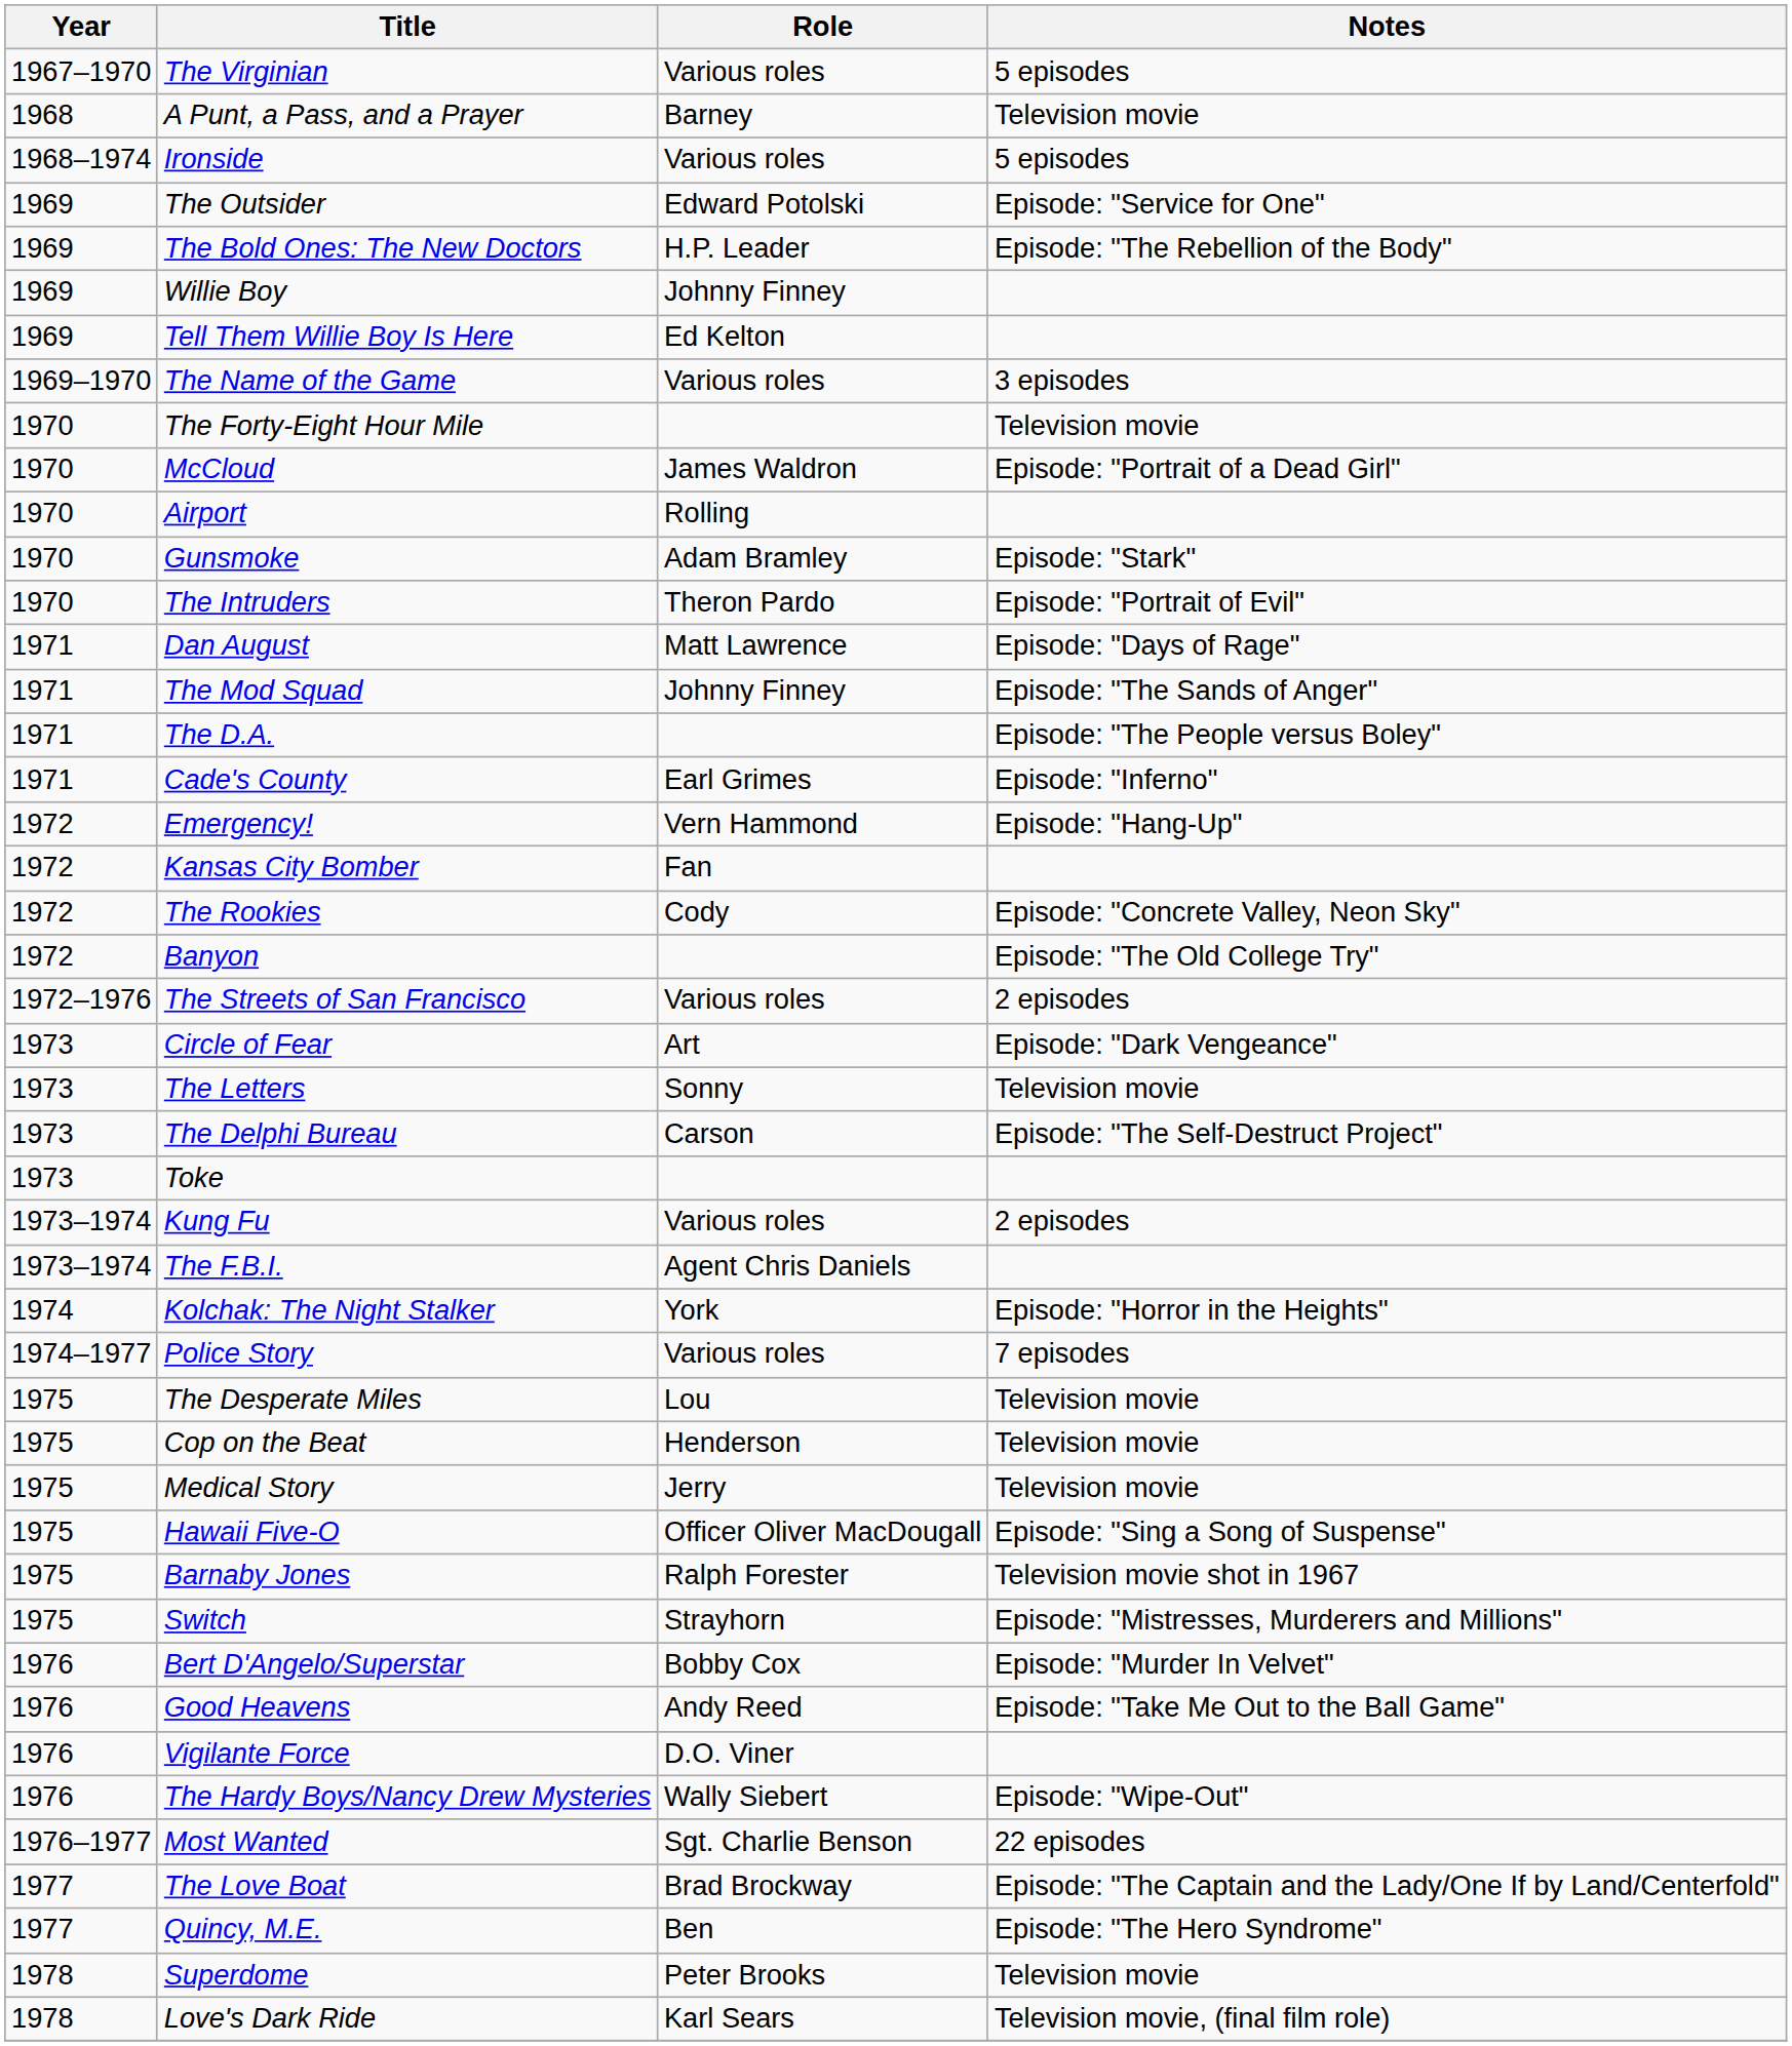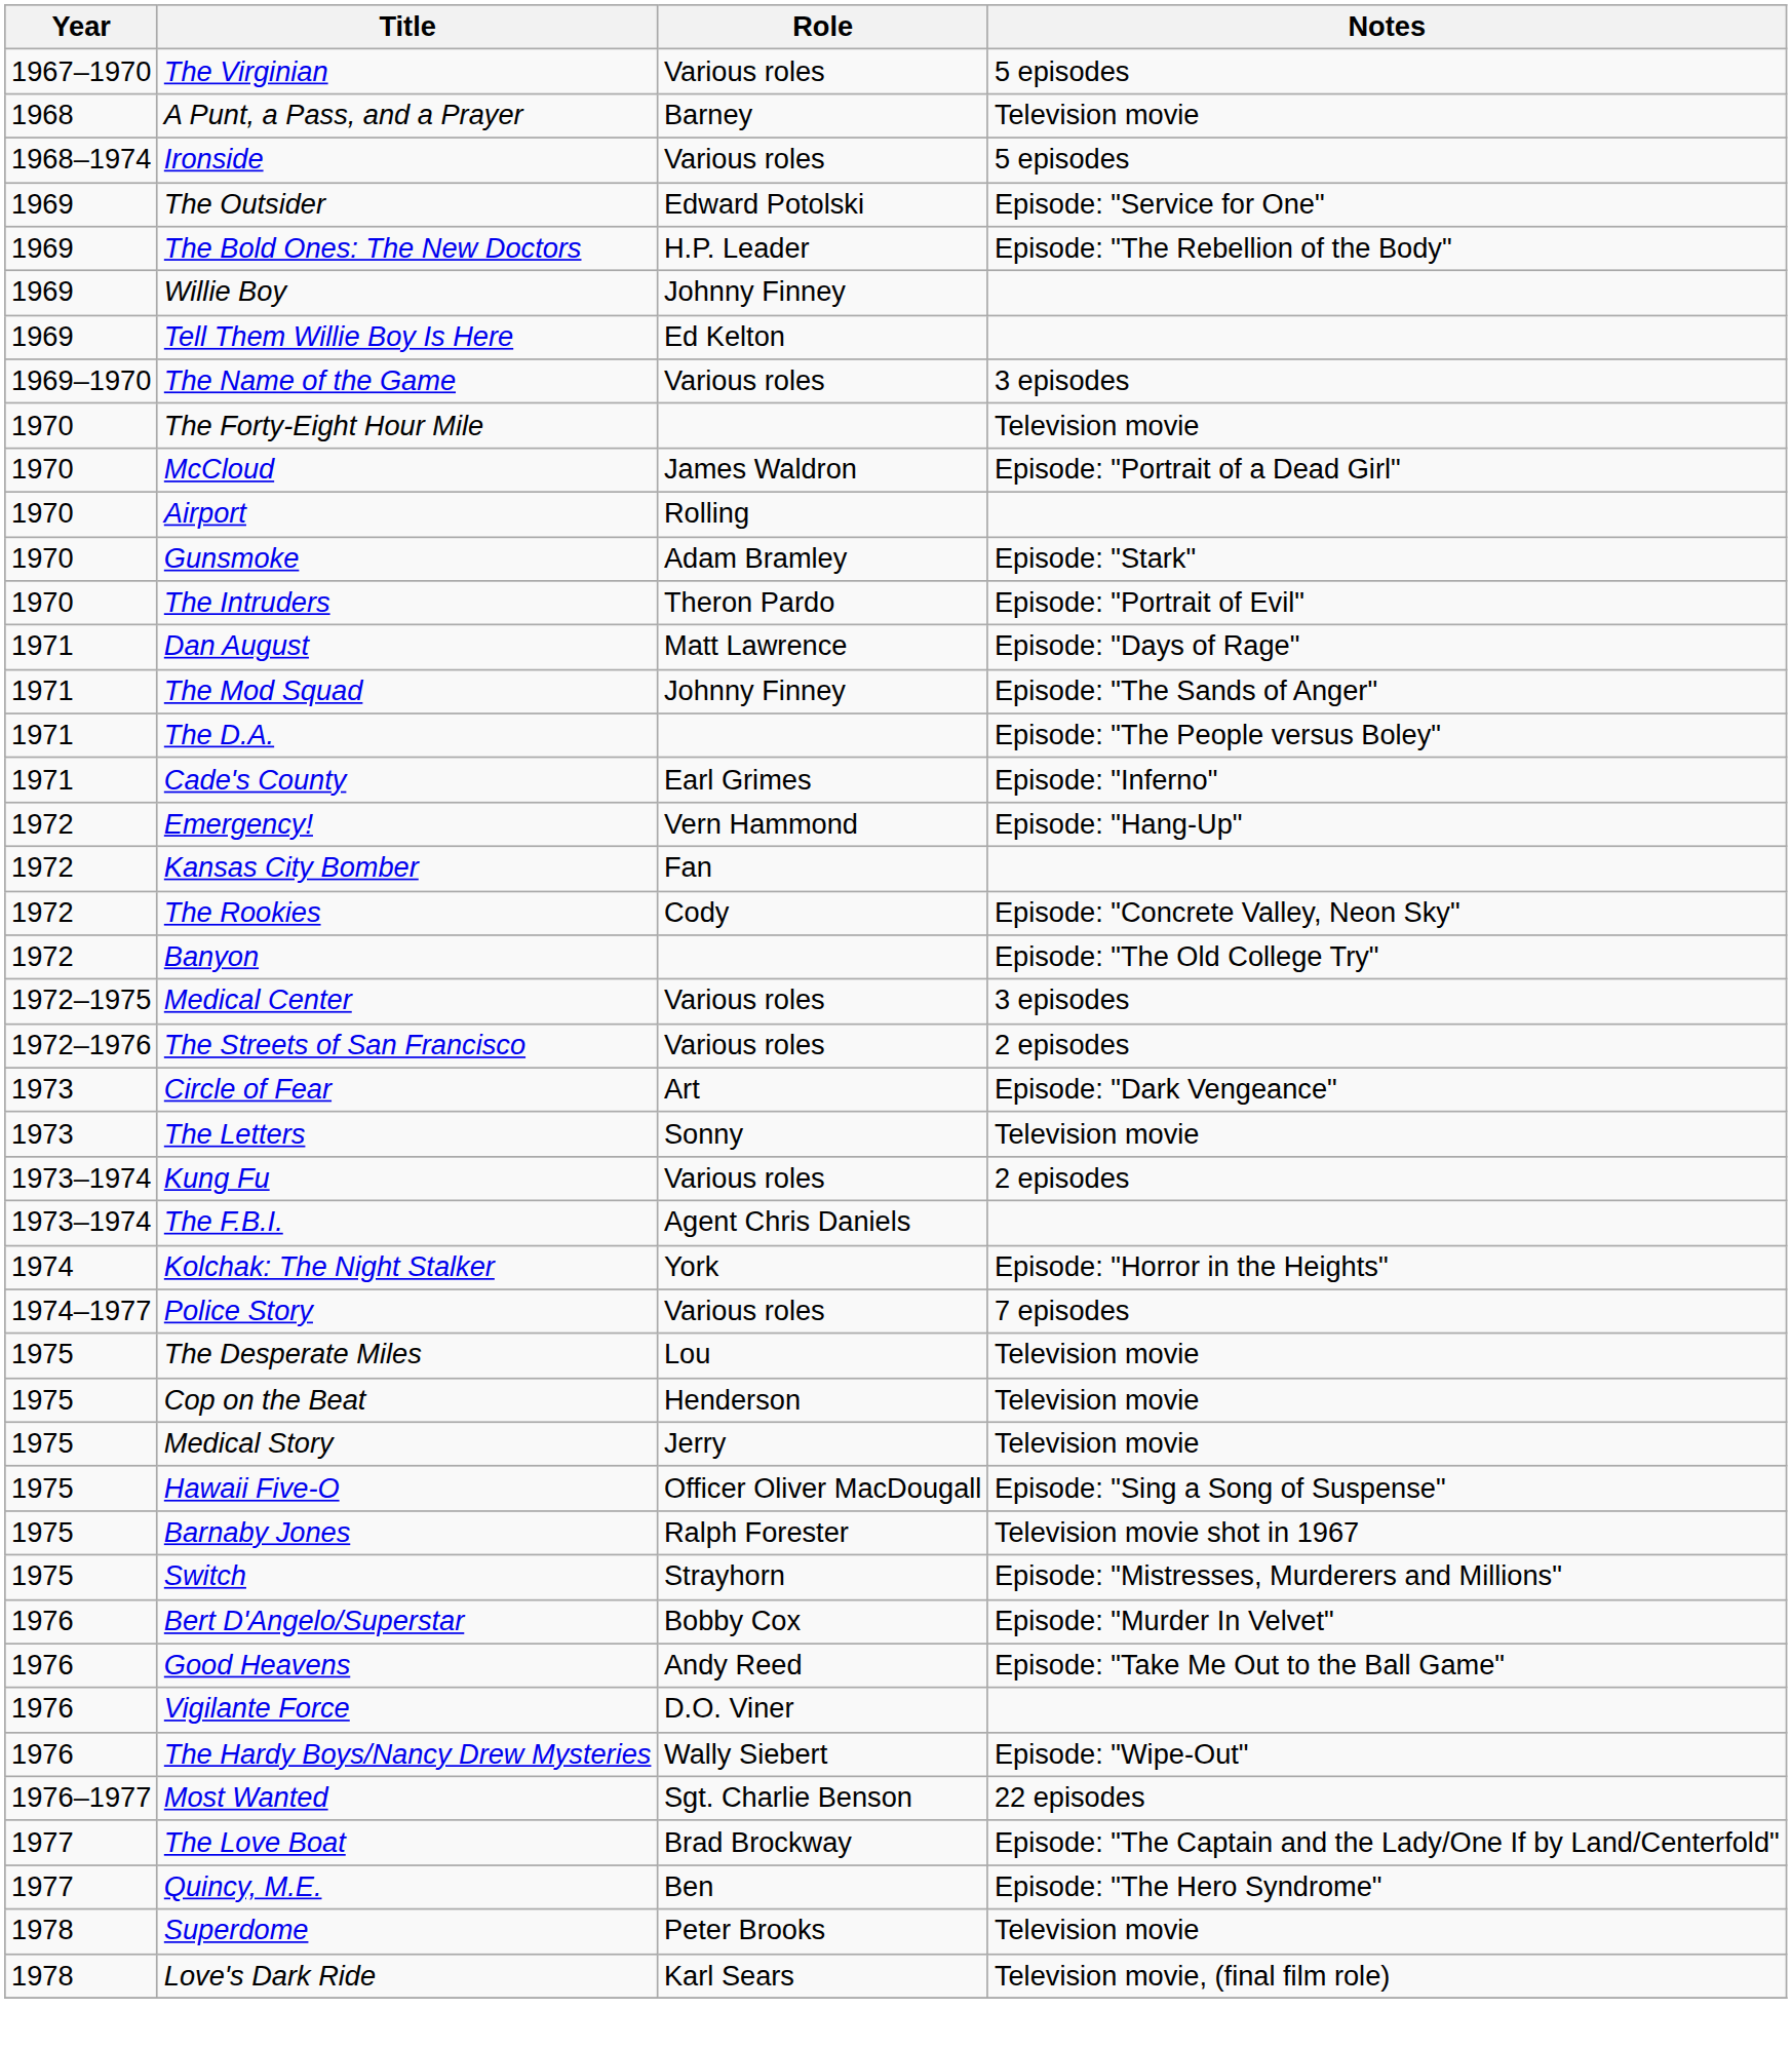+ row: 1972–1975 | Medical Center | Various roles | 3 episodes
- row: 1973 | The Delphi Bureau | Carson | Episode: "The Self-Destruct Project"
- row: 1973 | Toke
